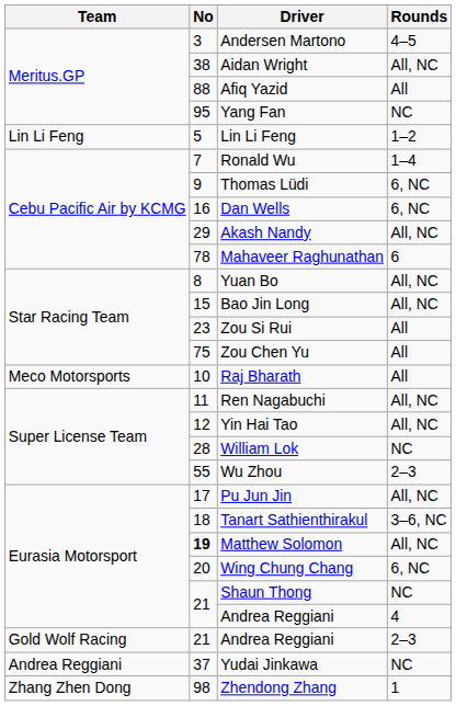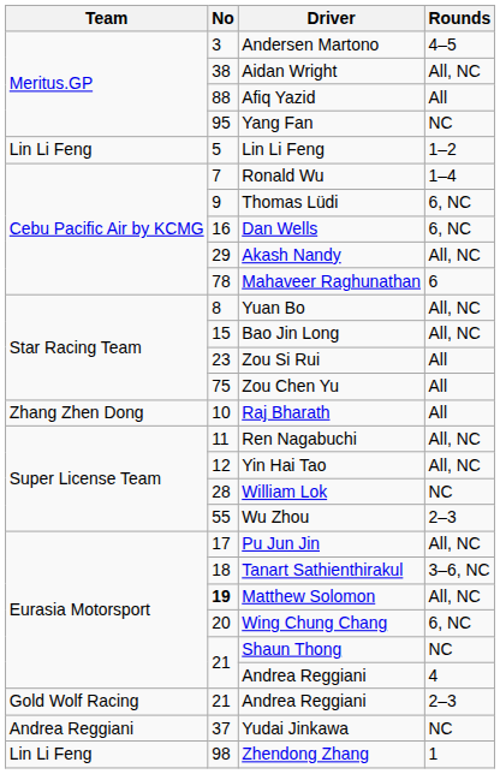Raj Bharath | Team: Meco Motorsports -> Zhang Zhen Dong
Zhendong Zhang | Team: Zhang Zhen Dong -> Lin Li Feng
